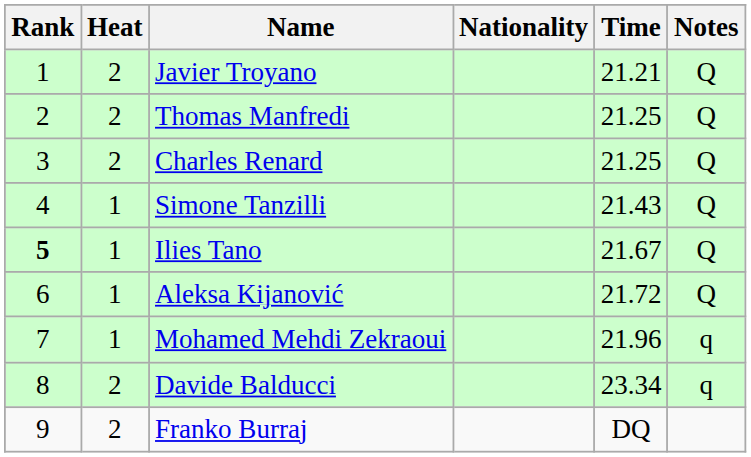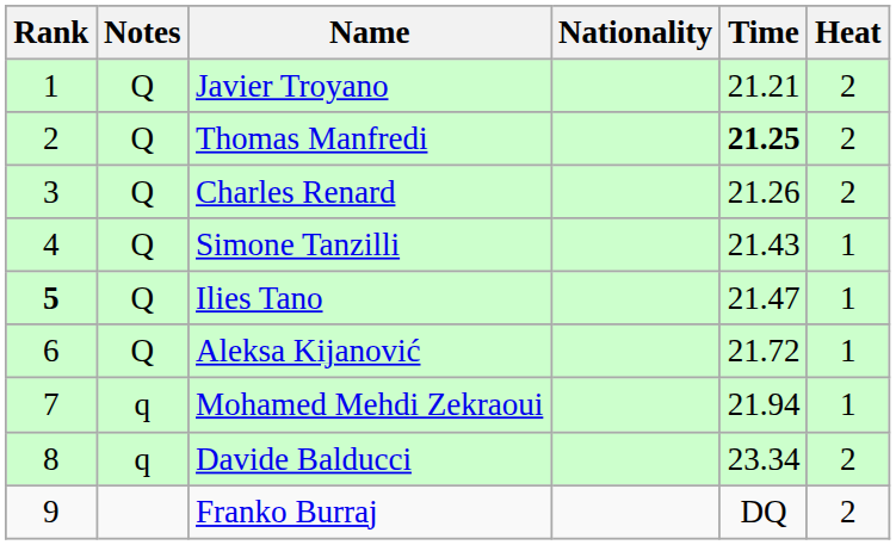columns swapped: Heat <-> Notes
Thomas Manfredi | Time: normal -> bold
Charles Renard | Time: 21.25 -> 21.26
Ilies Tano | Time: 21.67 -> 21.47
Mohamed Mehdi Zekraoui | Time: 21.96 -> 21.94
